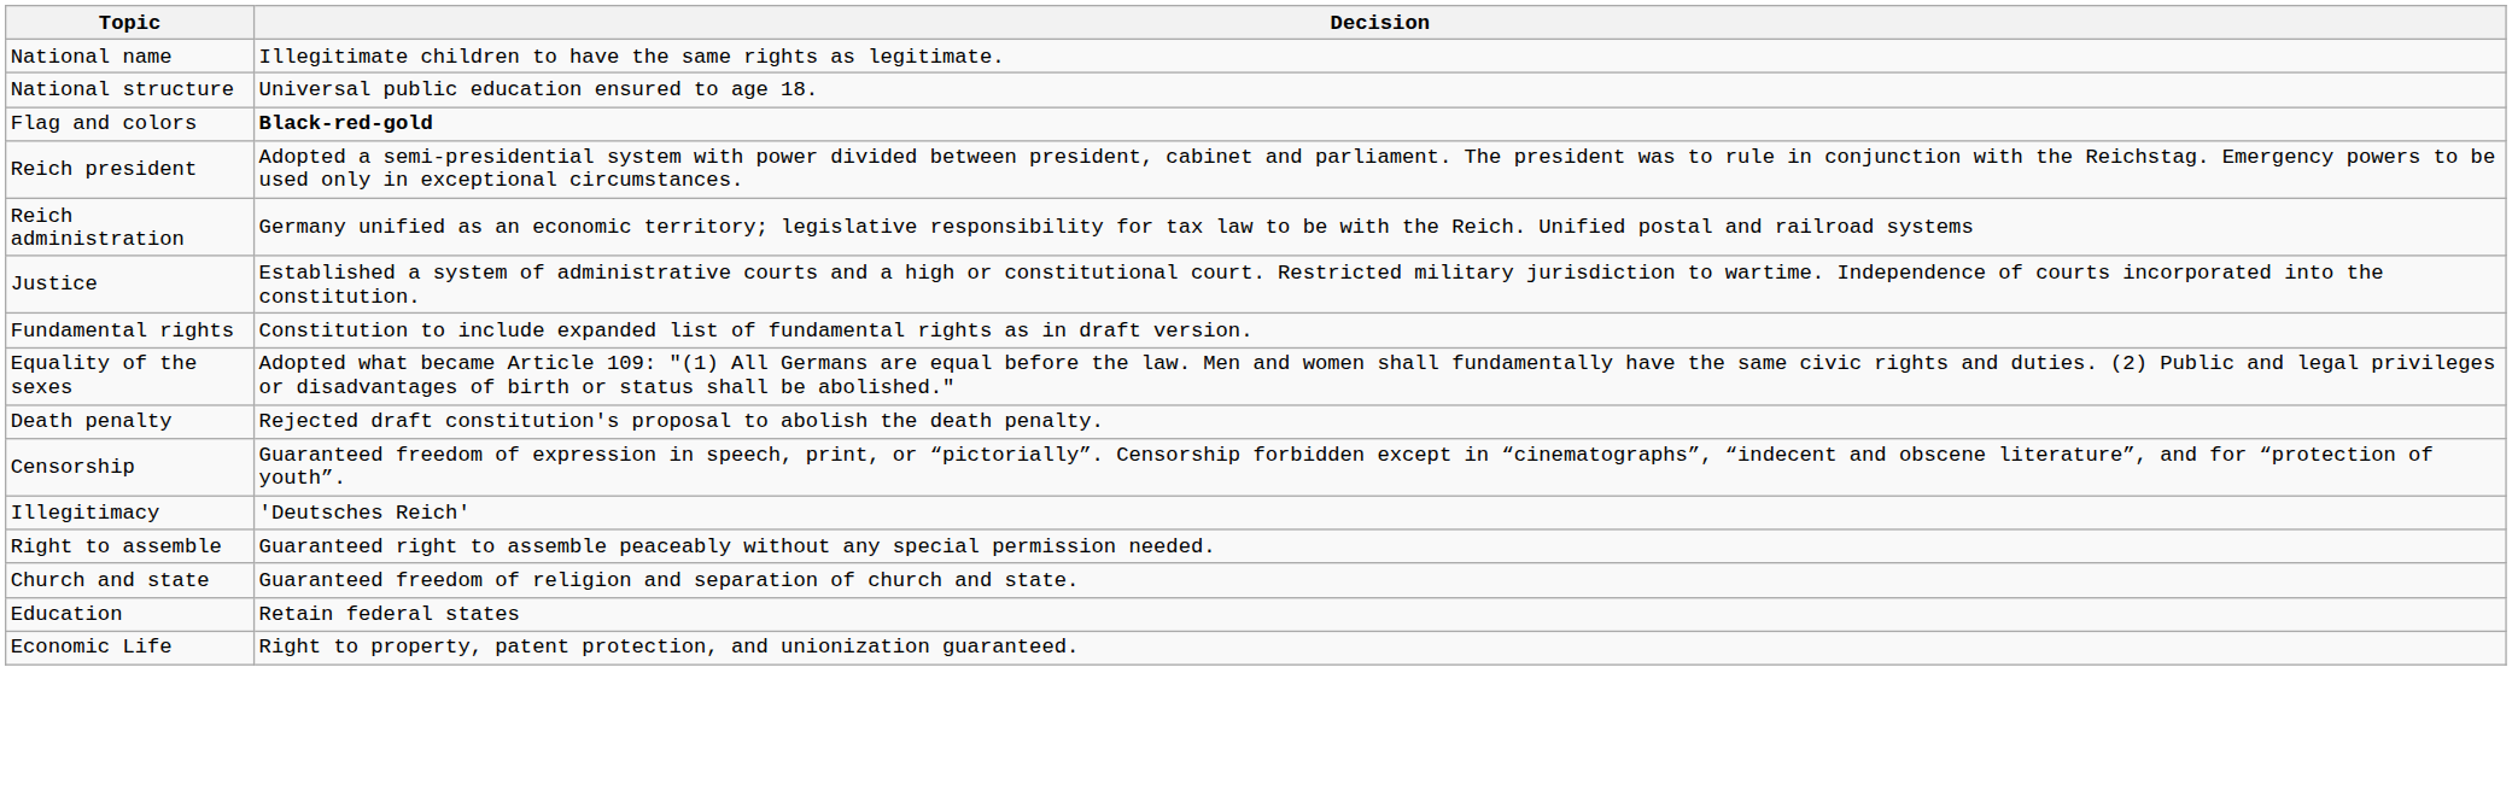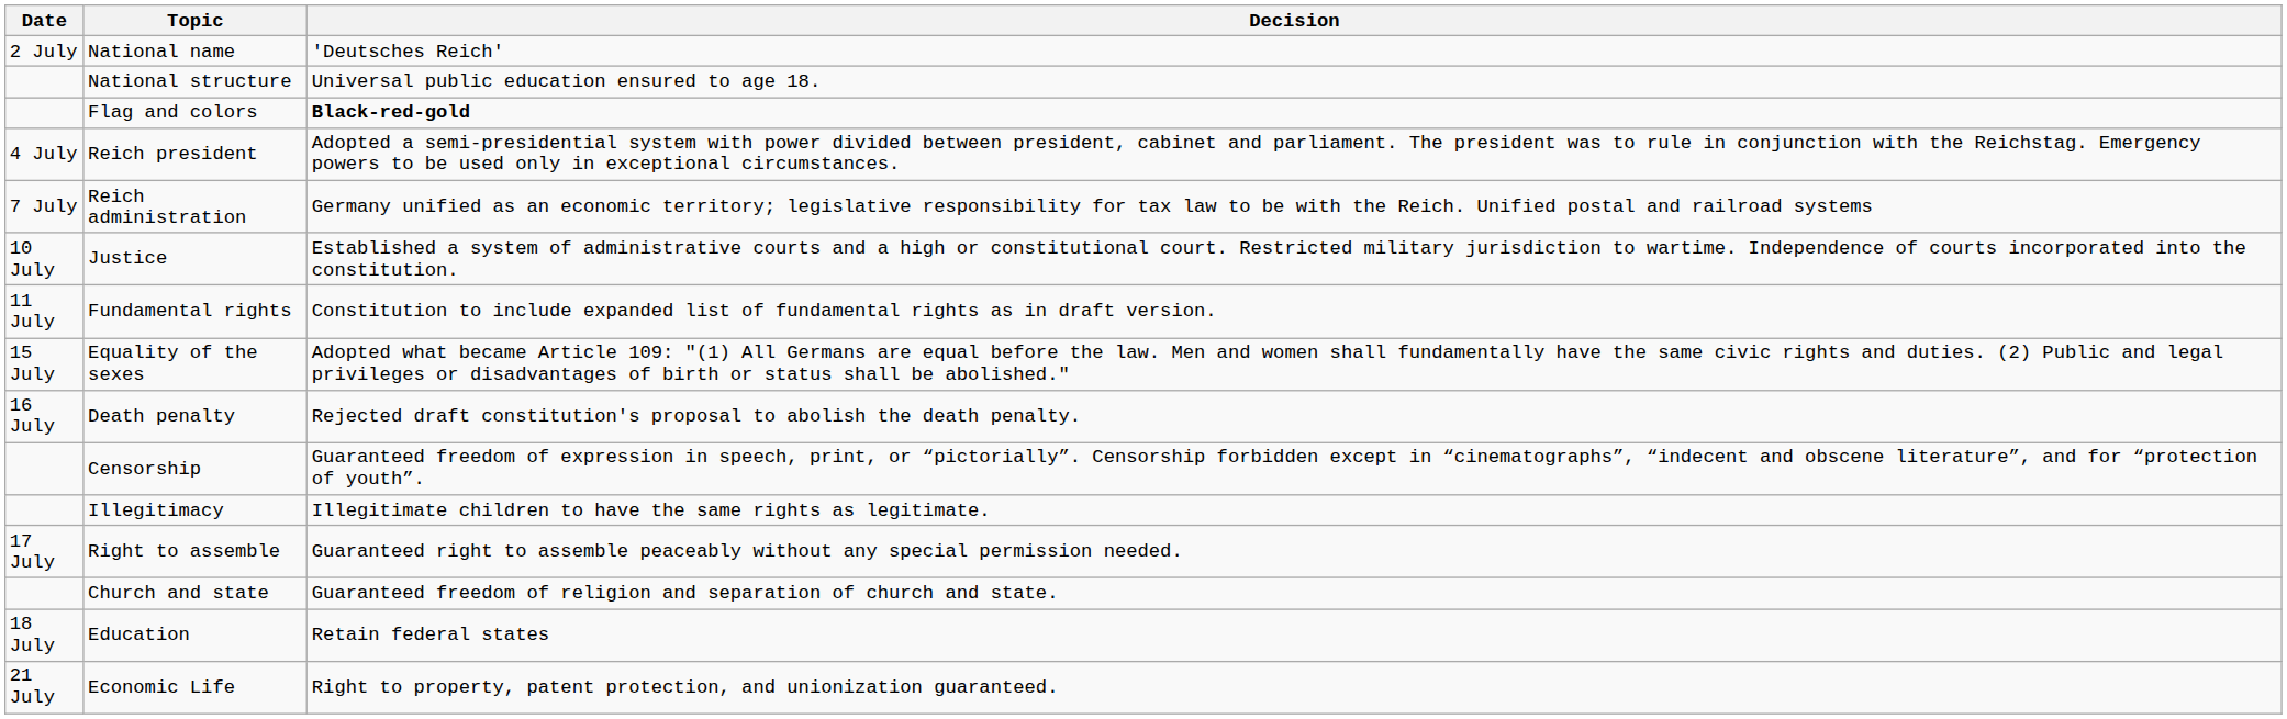+ column: Date | 2 July | 4 July | 7 July | 10 July | 11 July | 15 July | 16 July | 17 July | 18 July | 21 July
National name | Decision: Illegitimate children to have the same rights as legitimate. -> 'Deutsches Reich'
Illegitimacy | Decision: 'Deutsches Reich' -> Illegitimate children to have the same rights as legitimate.
